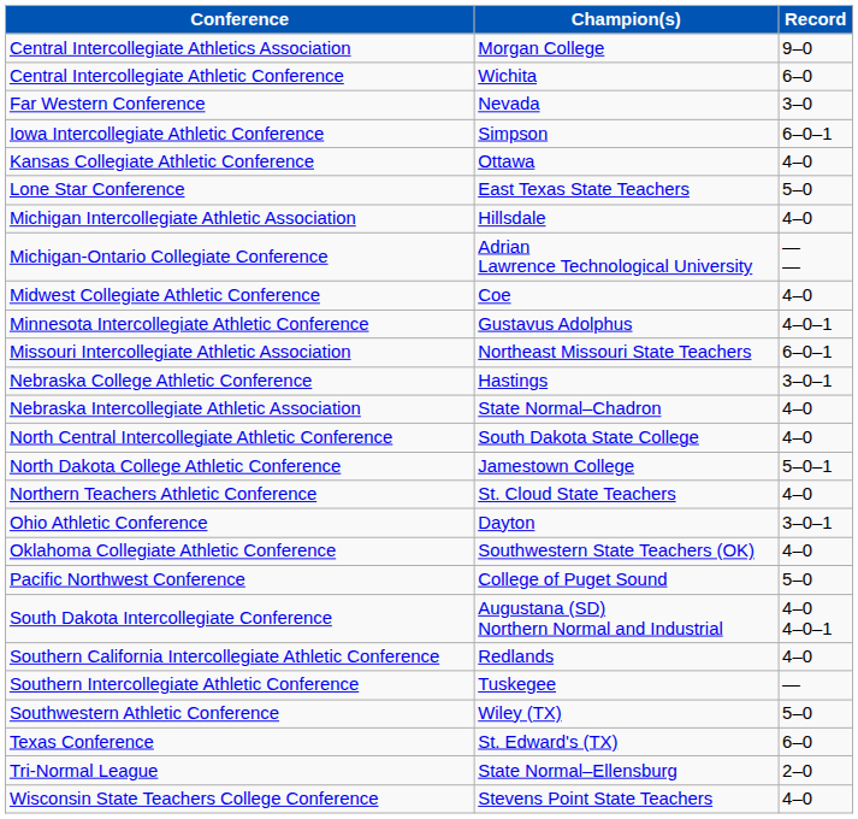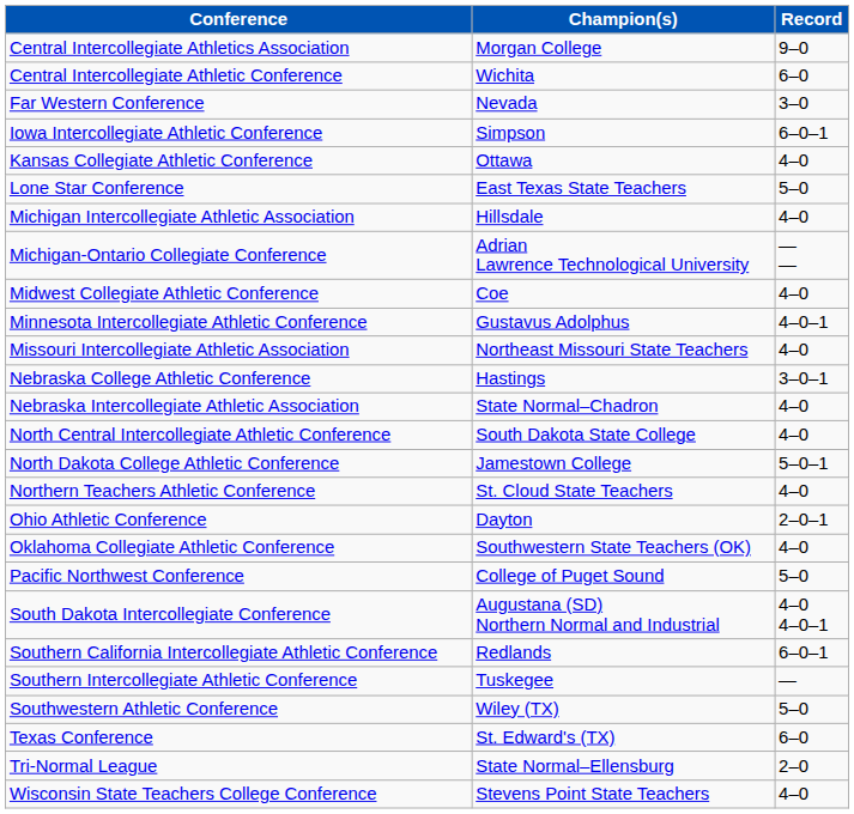Missouri Intercollegiate Athletic Association | Record: 6–0–1 -> 4–0
Ohio Athletic Conference | Record: 3–0–1 -> 2–0–1
Southern California Intercollegiate Athletic Conference | Record: 4–0 -> 6–0–1
